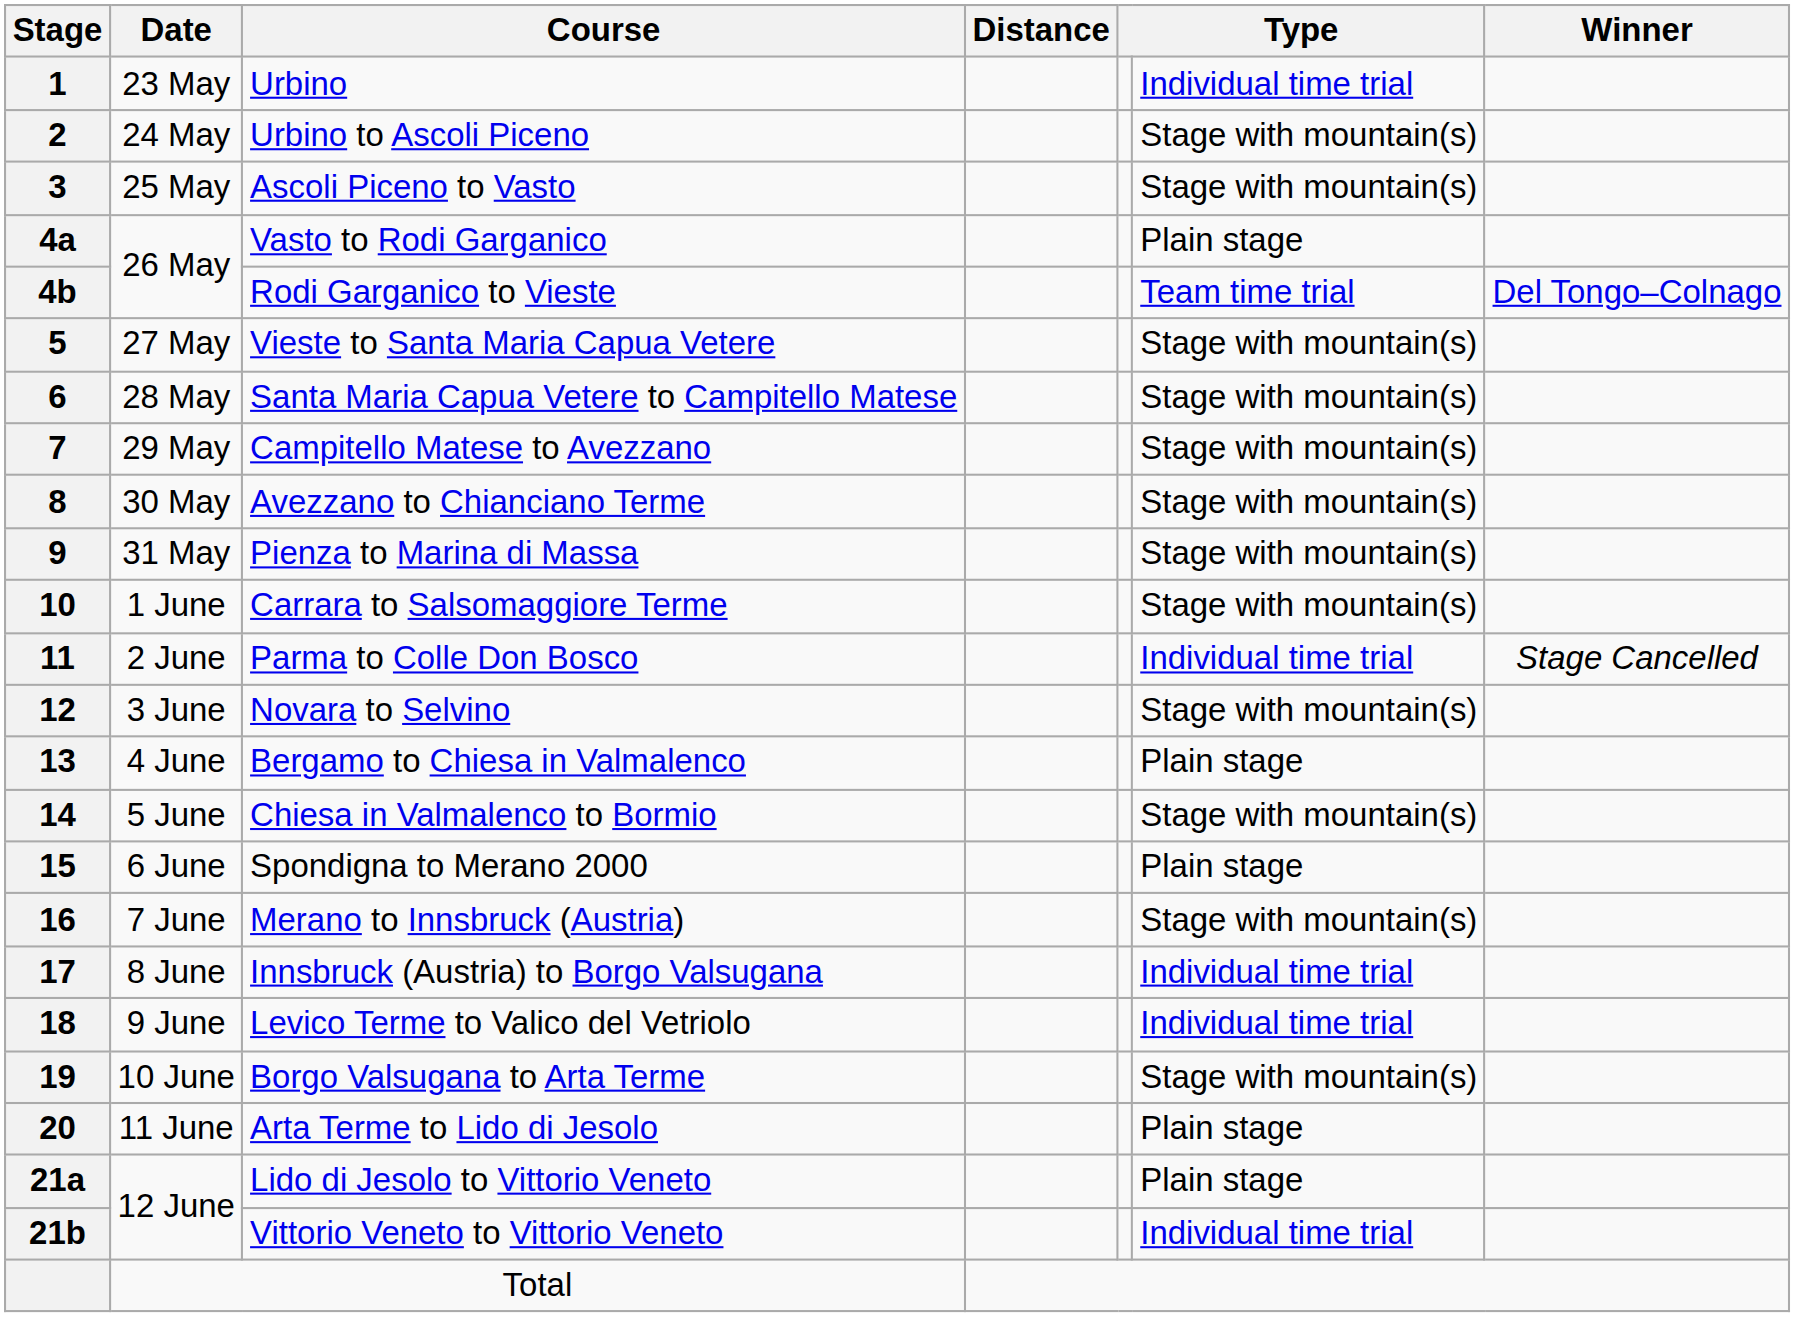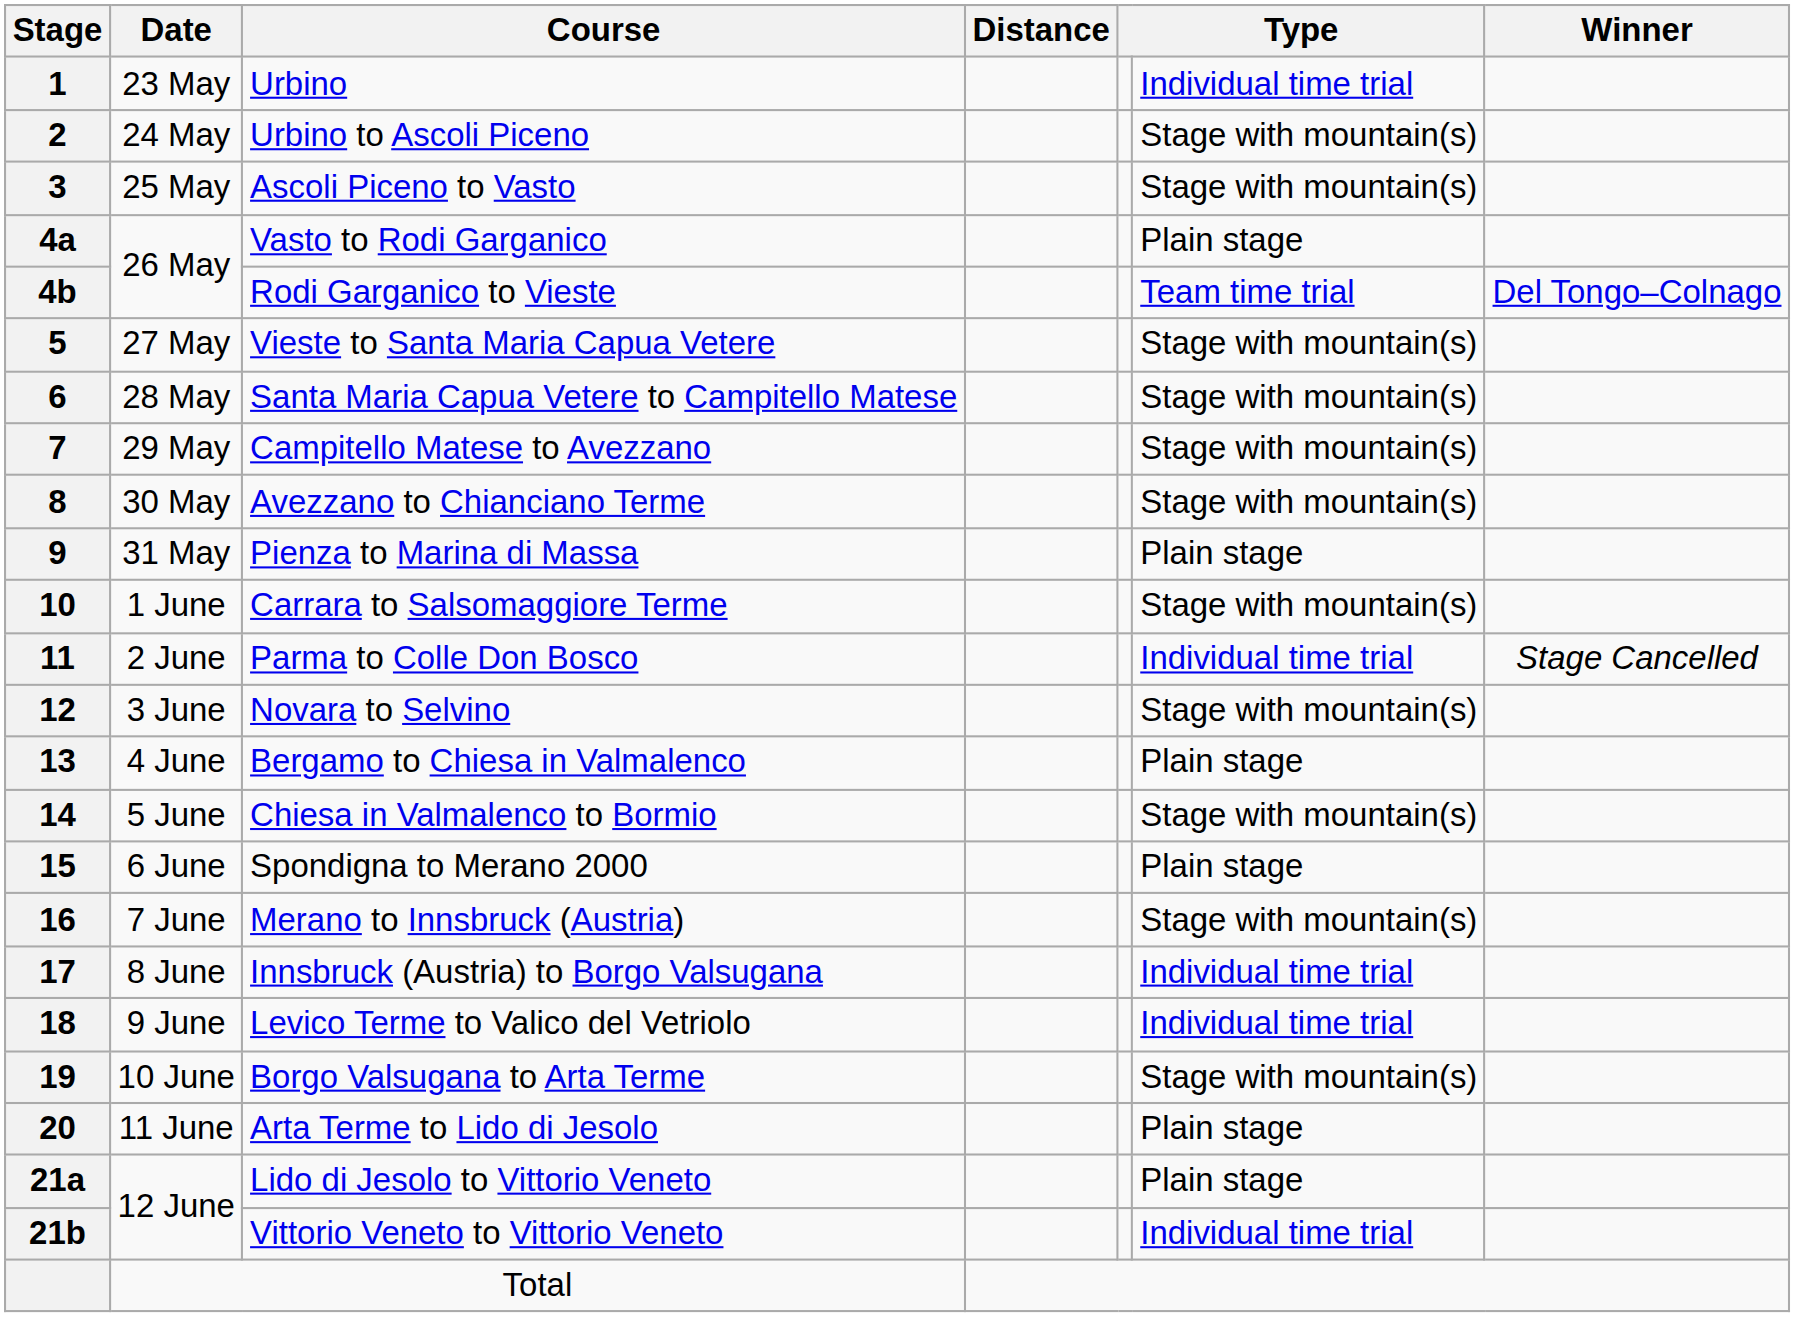Pienza to Marina di Massa | column 6: Stage with mountain(s) -> Plain stage
